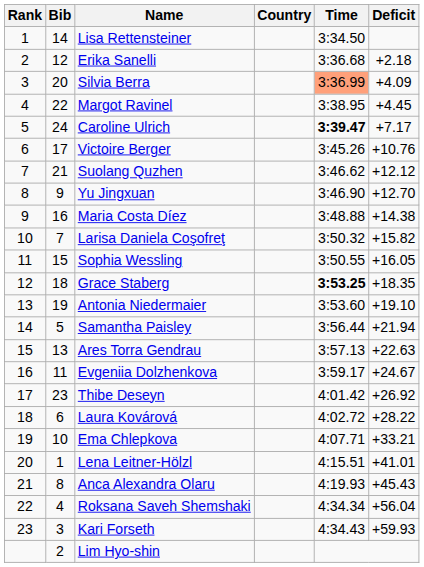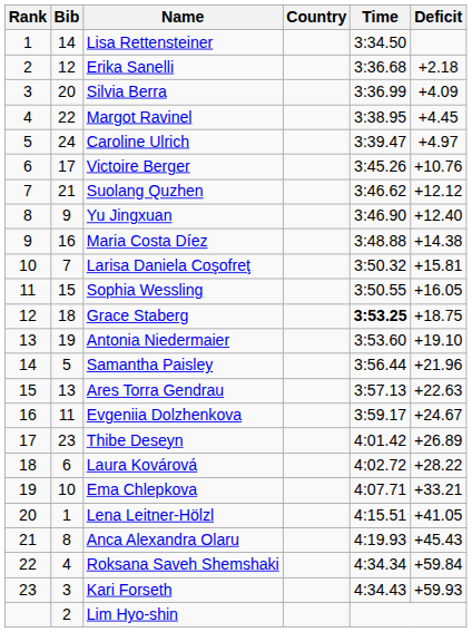Silvia Berra | Time: lightsalmon background -> no background
Caroline Ulrich | Time: bold -> normal
Caroline Ulrich | Deficit: +7.17 -> +4.97
Yu Jingxuan | Deficit: +12.70 -> +12.40
Larisa Daniela Coşofreţ | Deficit: +15.82 -> +15.81
Grace Staberg | Deficit: +18.35 -> +18.75
Samantha Paisley | Deficit: +21.94 -> +21.96
Thibe Deseyn | Deficit: +26.92 -> +26.89
Lena Leitner-Hölzl | Deficit: +41.01 -> +41.05
Roksana Saveh Shemshaki | Deficit: +56.04 -> +59.84
